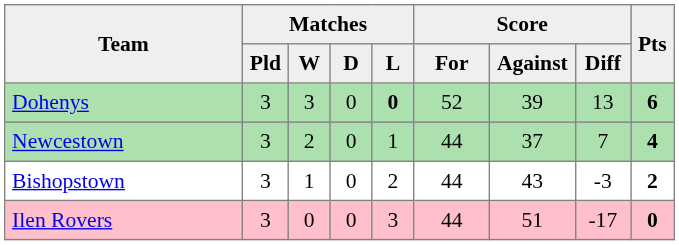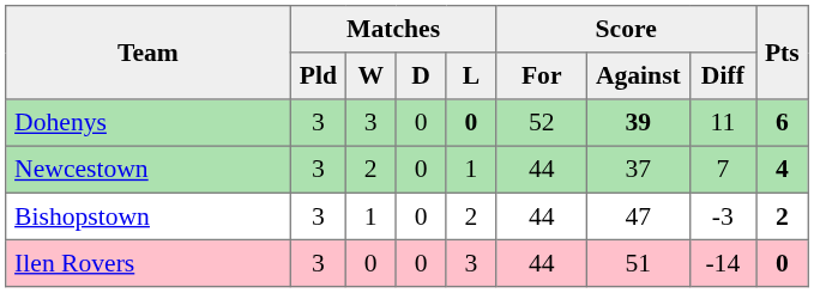Dohenys | Score / Against: normal -> bold
Dohenys | Score / Diff: 13 -> 11
Bishopstown | Score / Against: 43 -> 47
Ilen Rovers | Score / Diff: -17 -> -14
